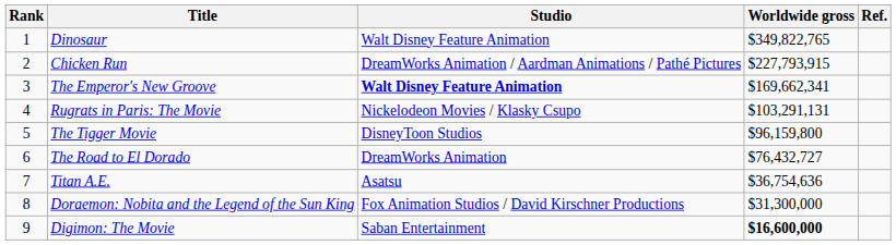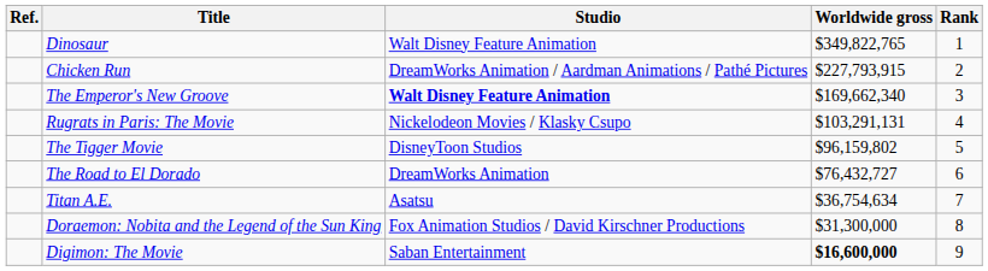columns swapped: Rank <-> Ref.
The Emperor's New Groove | Worldwide gross: $169,662,341 -> $169,662,340
The Tigger Movie | Worldwide gross: $96,159,800 -> $96,159,802
Titan A.E. | Worldwide gross: $36,754,636 -> $36,754,634
